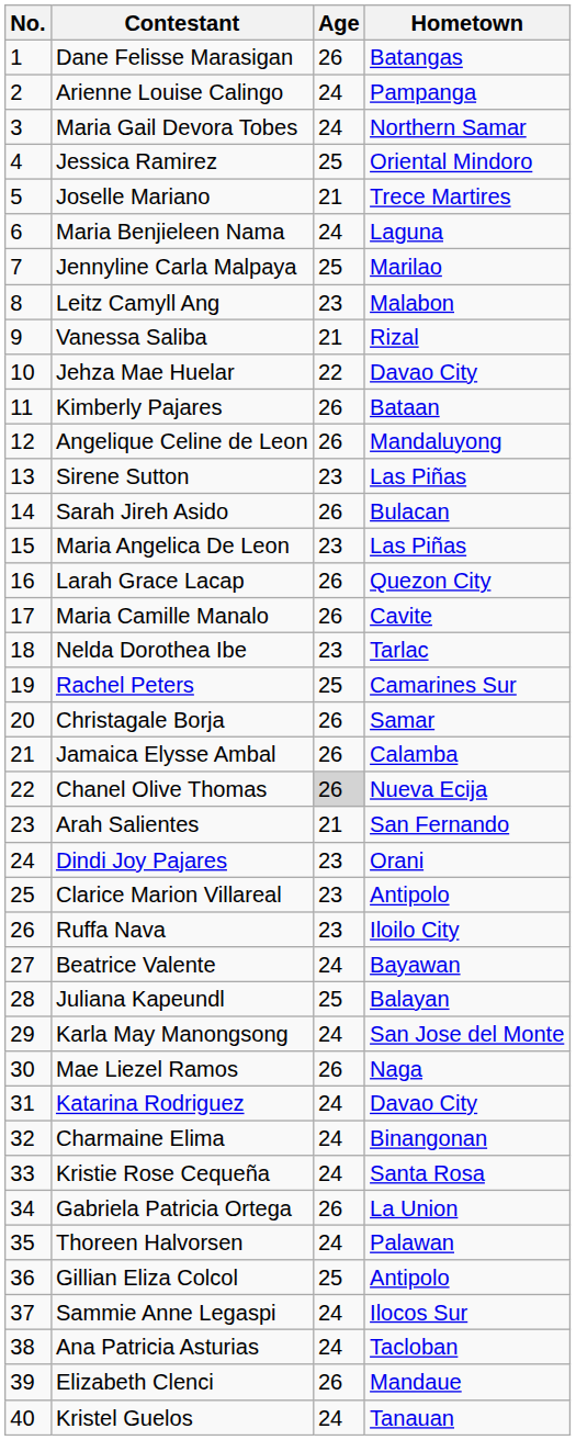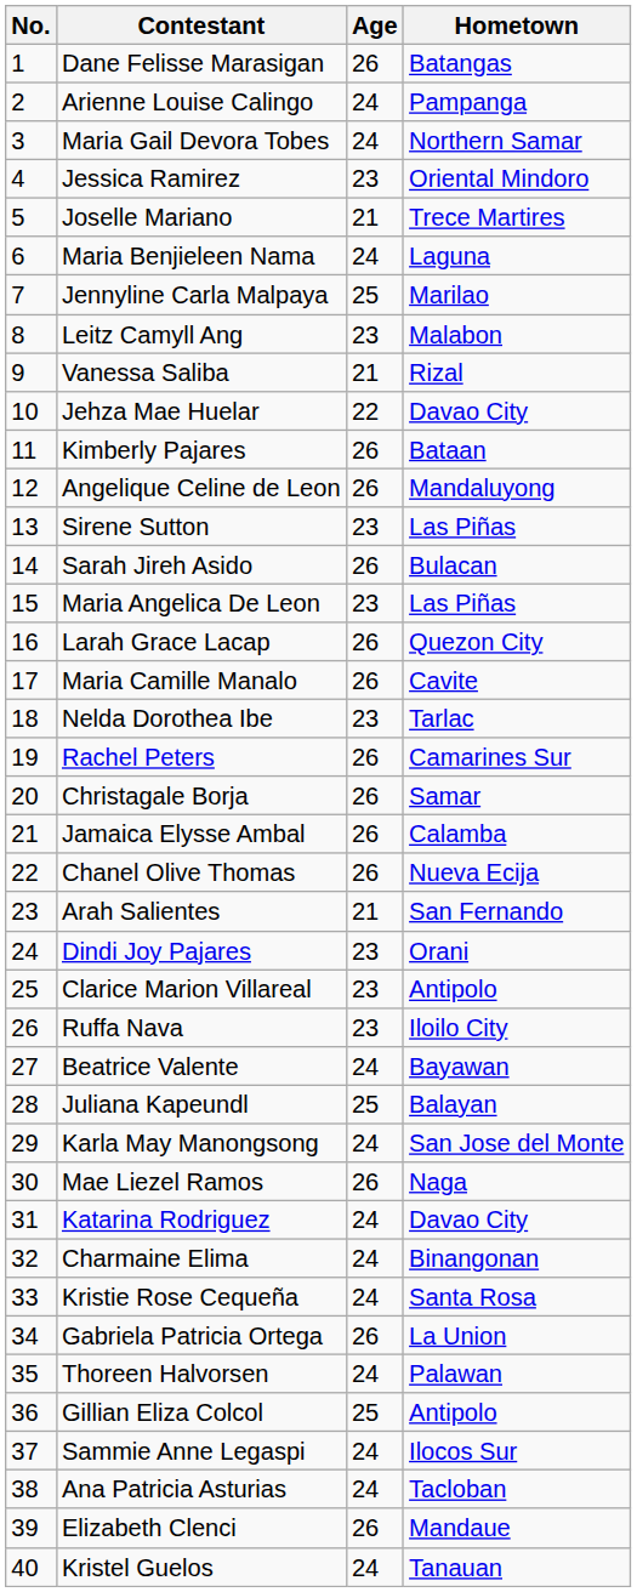Jessica Ramirez | Age: 25 -> 23
Rachel Peters | Age: 25 -> 26
Chanel Olive Thomas | Age: lightgrey background -> no background
